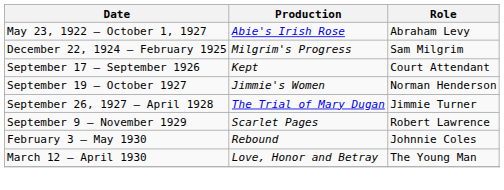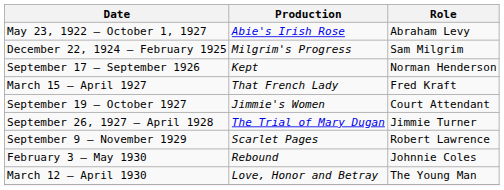September 17 – September 1926 | Role: Court Attendant -> Norman Henderson
+ row: March 15 – April 1927 | That French Lady | Fred Kraft
September 19 – October 1927 | Role: Norman Henderson -> Court Attendant
